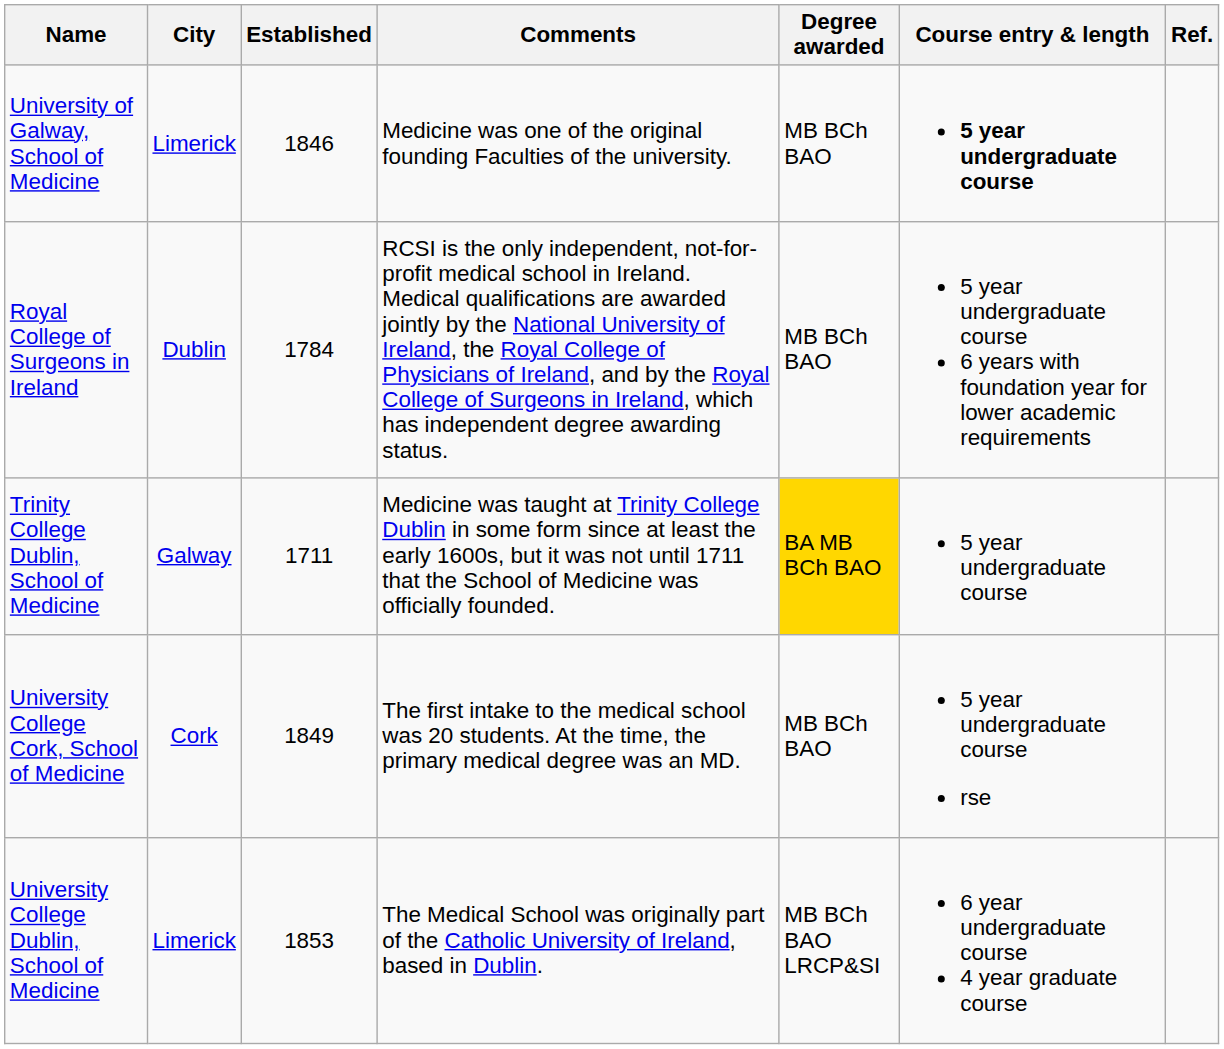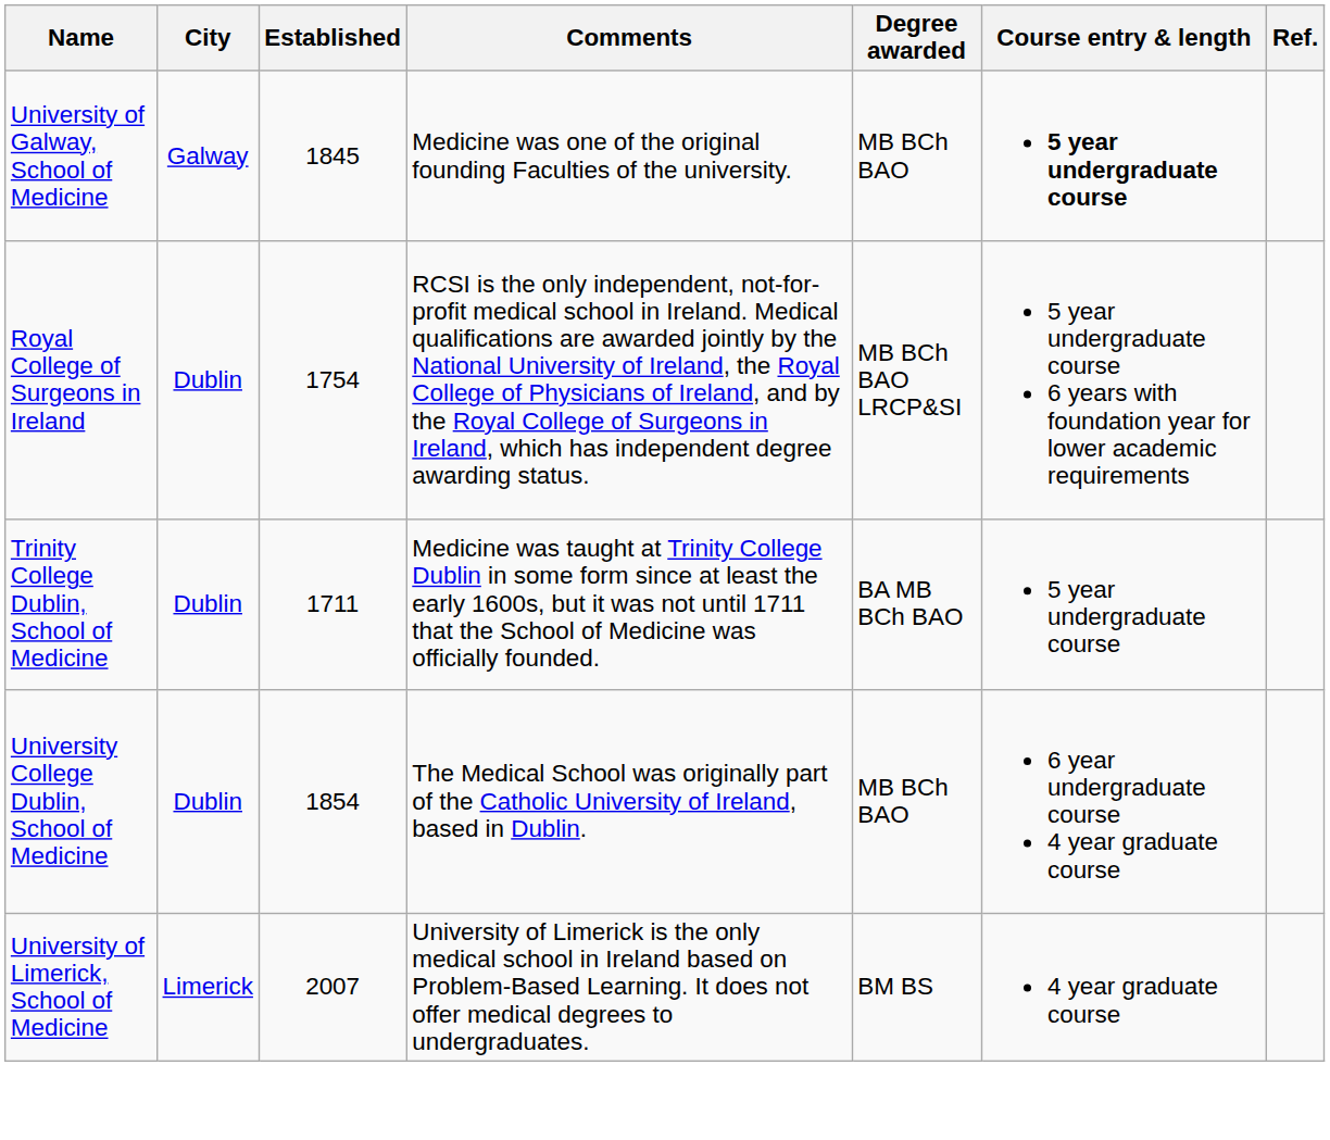University of Galway, School of Medicine | City: Limerick -> Galway
University of Galway, School of Medicine | Established: 1846 -> 1845
Royal College of Surgeons in Ireland | Established: 1784 -> 1754
Royal College of Surgeons in Ireland | Degree awarded: MB BCh BAO -> MB BCh BAO LRCP&SI
Trinity College Dublin, School of Medicine | City: Galway -> Dublin
Trinity College Dublin, School of Medicine | Degree awarded: gold background -> no background
- row: University College Cork, School of Medicine | Cork | 1849 | The first intake to the medical school was 20 students. At the time, the primary medical degree was an MD. | MB BCh BAO | 5 year undergraduate course rse
University College Dublin, School of Medicine | City: Limerick -> Dublin
University College Dublin, School of Medicine | Established: 1853 -> 1854
University College Dublin, School of Medicine | Degree awarded: MB BCh BAO LRCP&SI -> MB BCh BAO
+ row: University of Limerick, School of Medicine | Limerick | 2007 | University of Limerick is the only medical school in Ireland based on Problem-Based Learning. It does not offer medical degrees to undergraduates. | BM BS | 4 year graduate course
